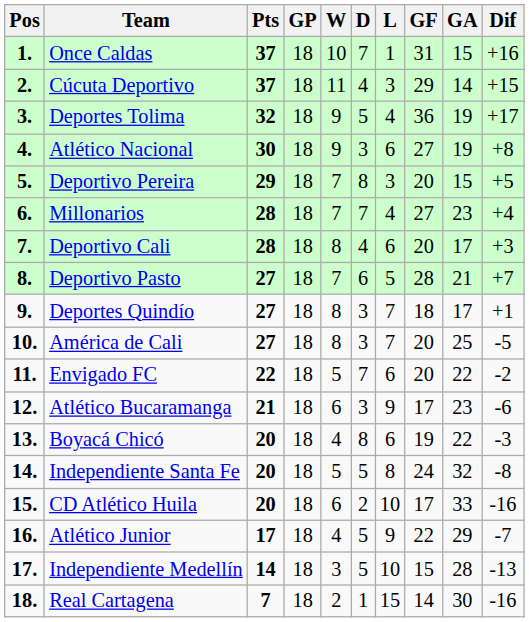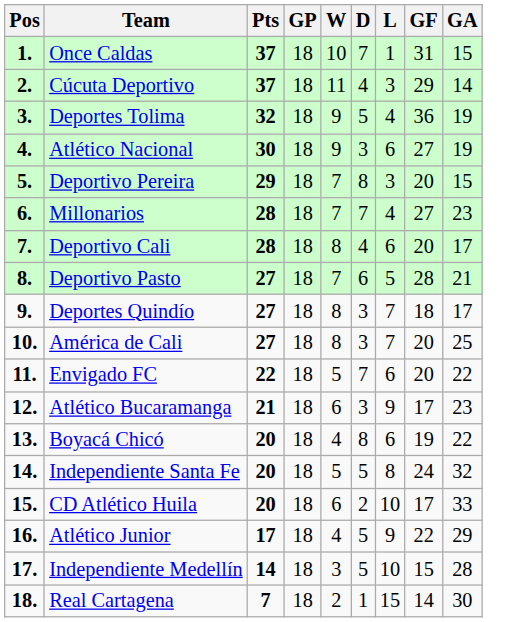- column: Dif | +16 | +15 | +17 | +8 | +5 | +4 | +3 | +7 | +1 | -5 | -2 | -6 | -3 | -8 | -16 | -7 | -13 | -16
